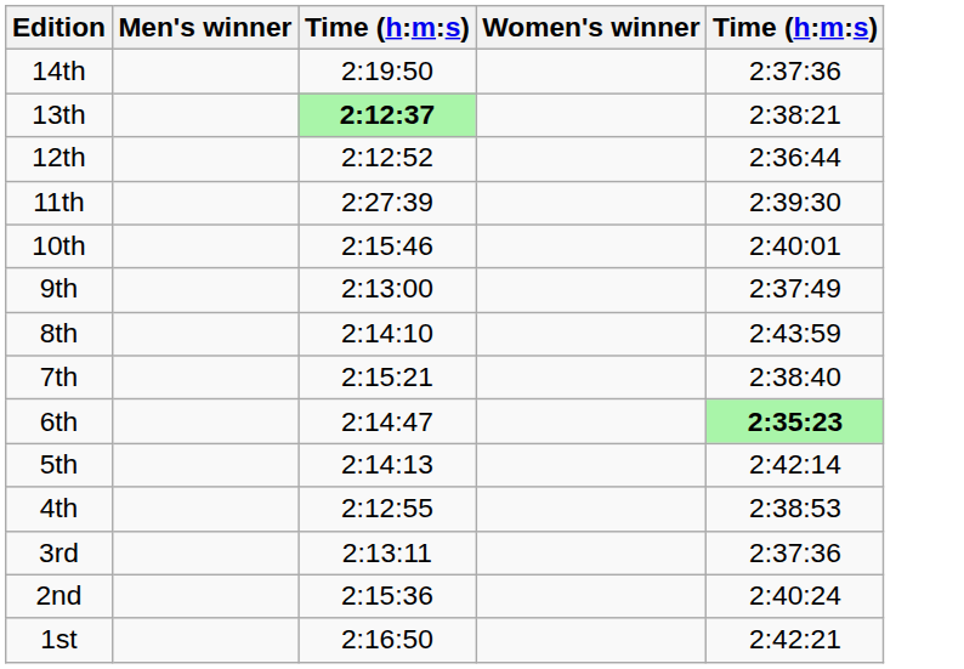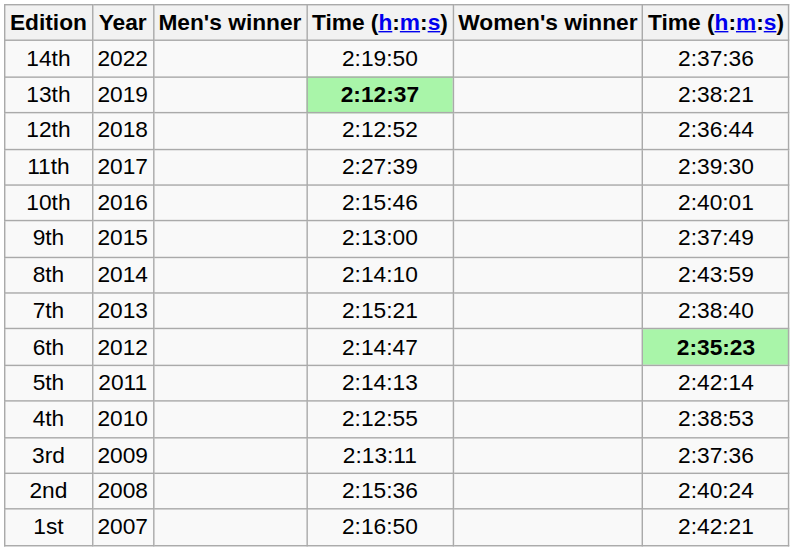+ column: Year | 2022 | 2019 | 2018 | 2017 | 2016 | 2015 | 2014 | 2013 | 2012 | 2011 | 2010 | 2009 | 2008 | 2007
